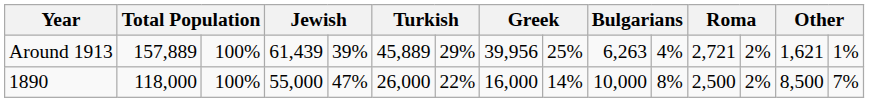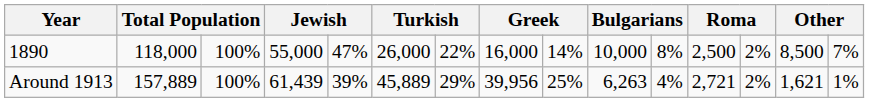rows swapped: 1890 <-> Around 1913
